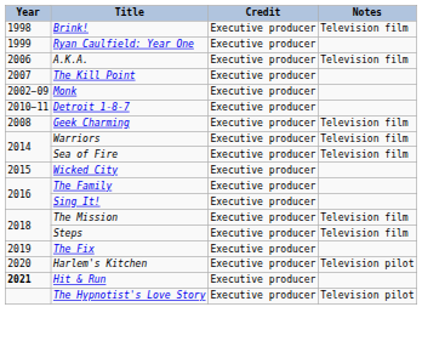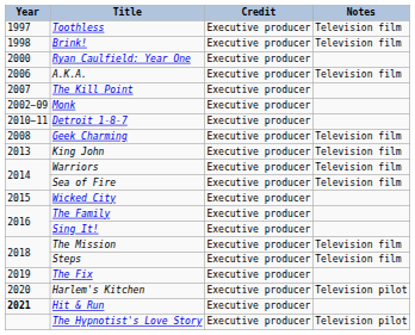+ row: 1997 | Toothless | Executive producer | Television film
Ryan Caulfield: Year One | Year: 1999 -> 2000
+ row: 2013 | King John | Executive producer | Television film
